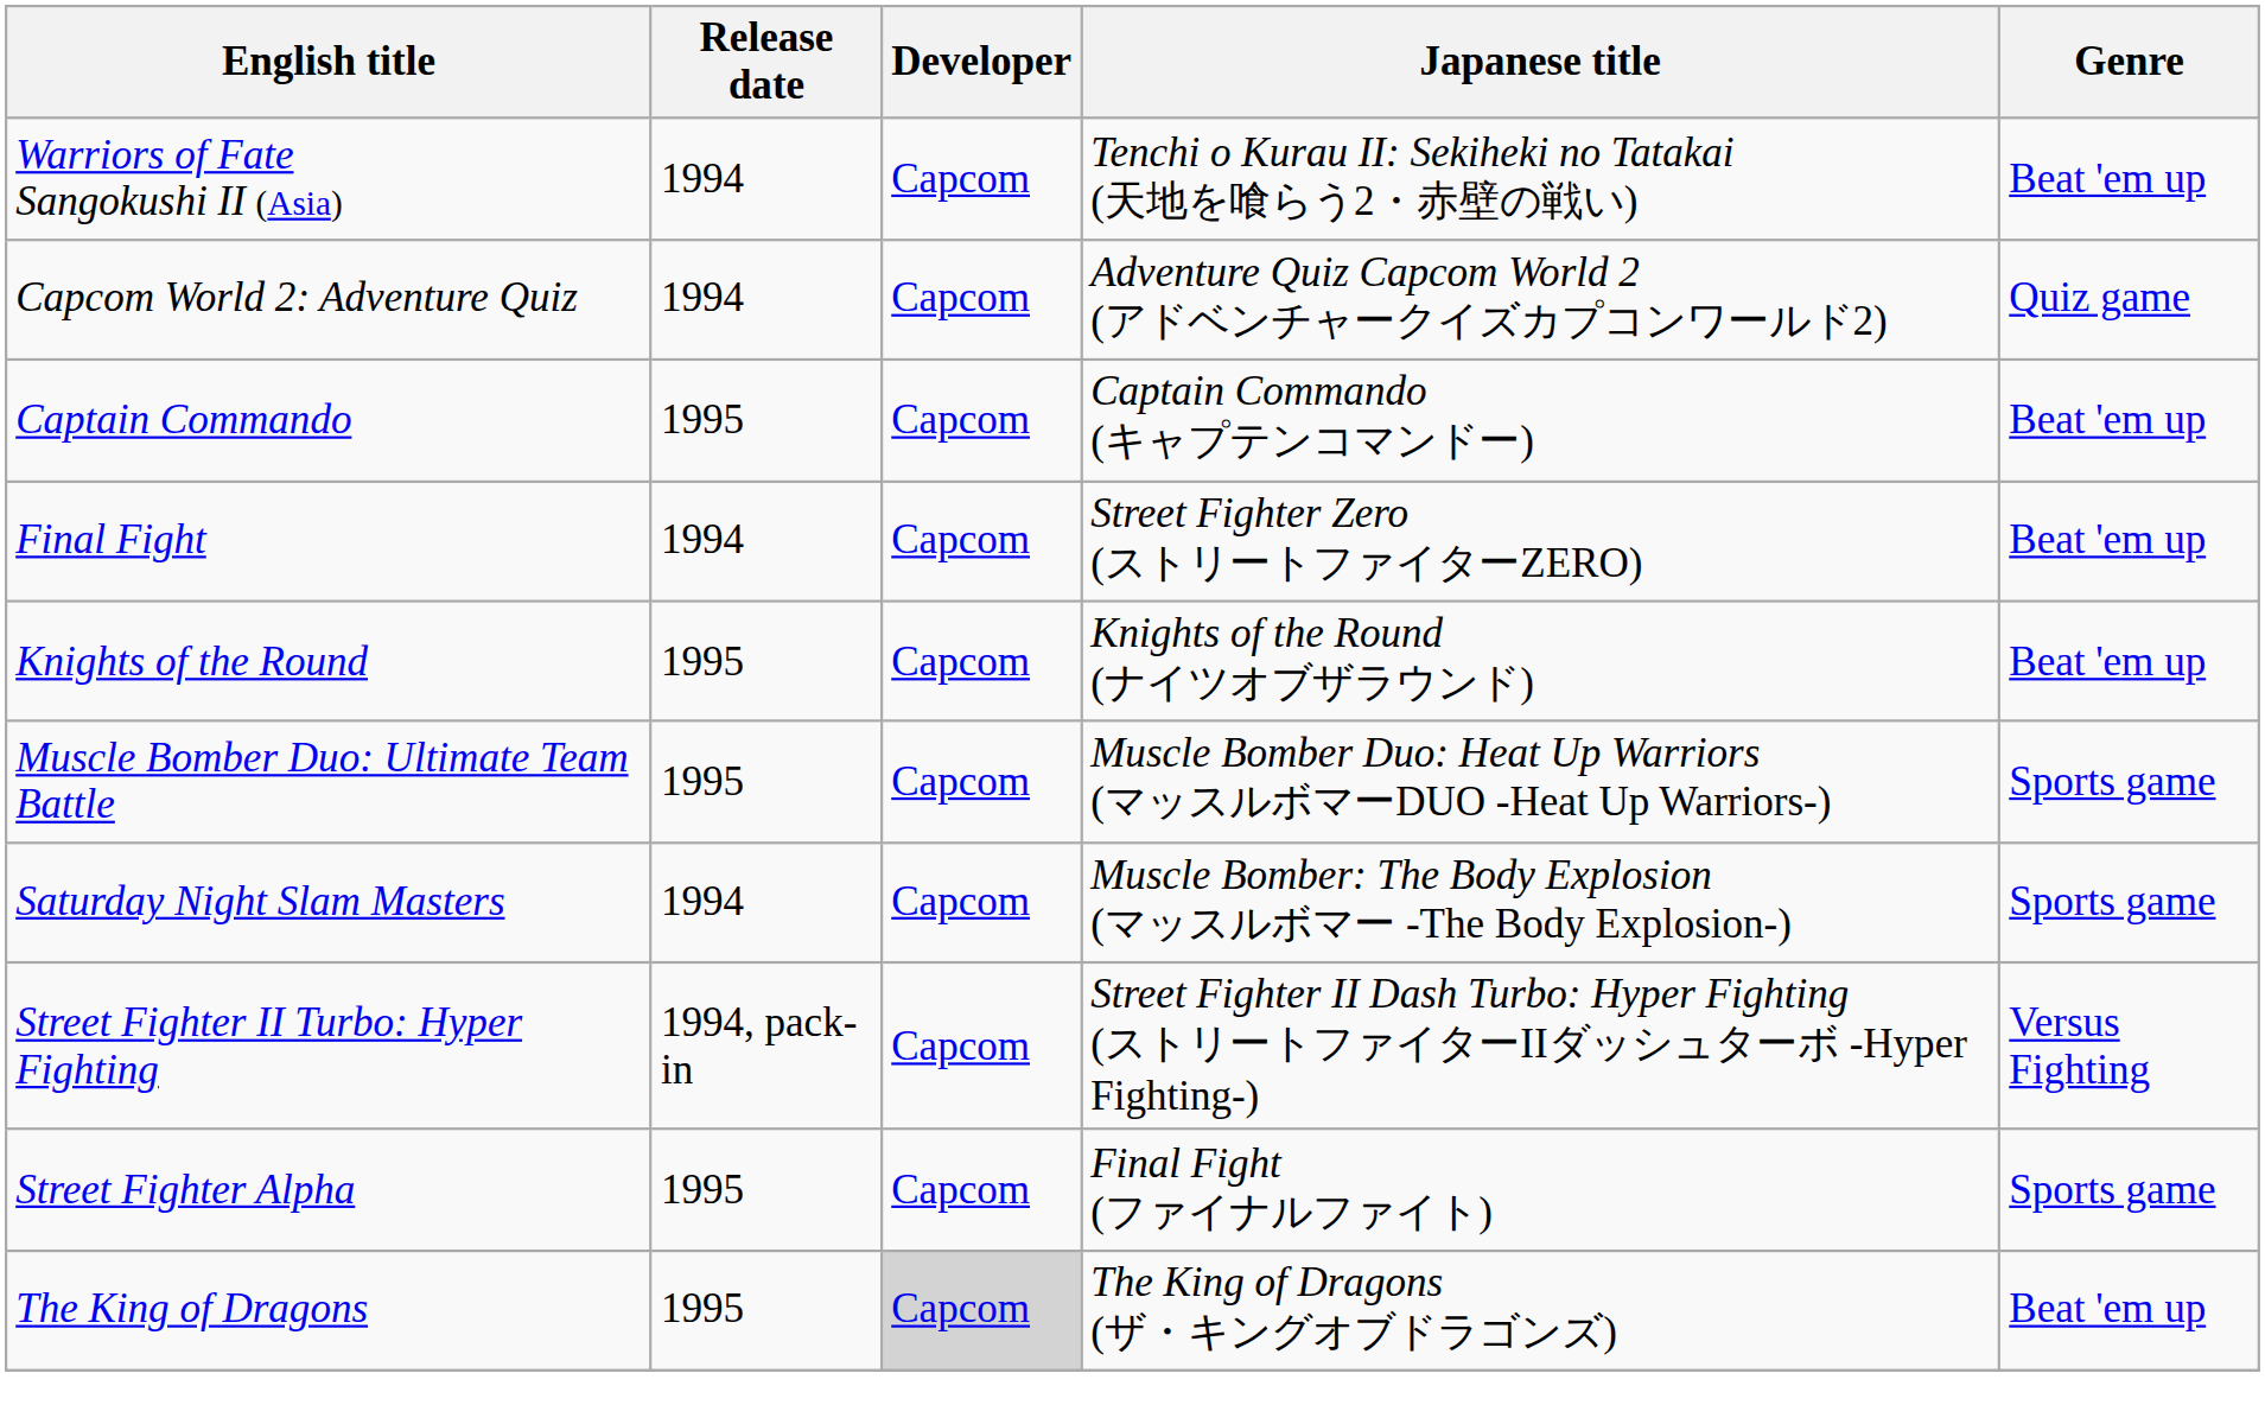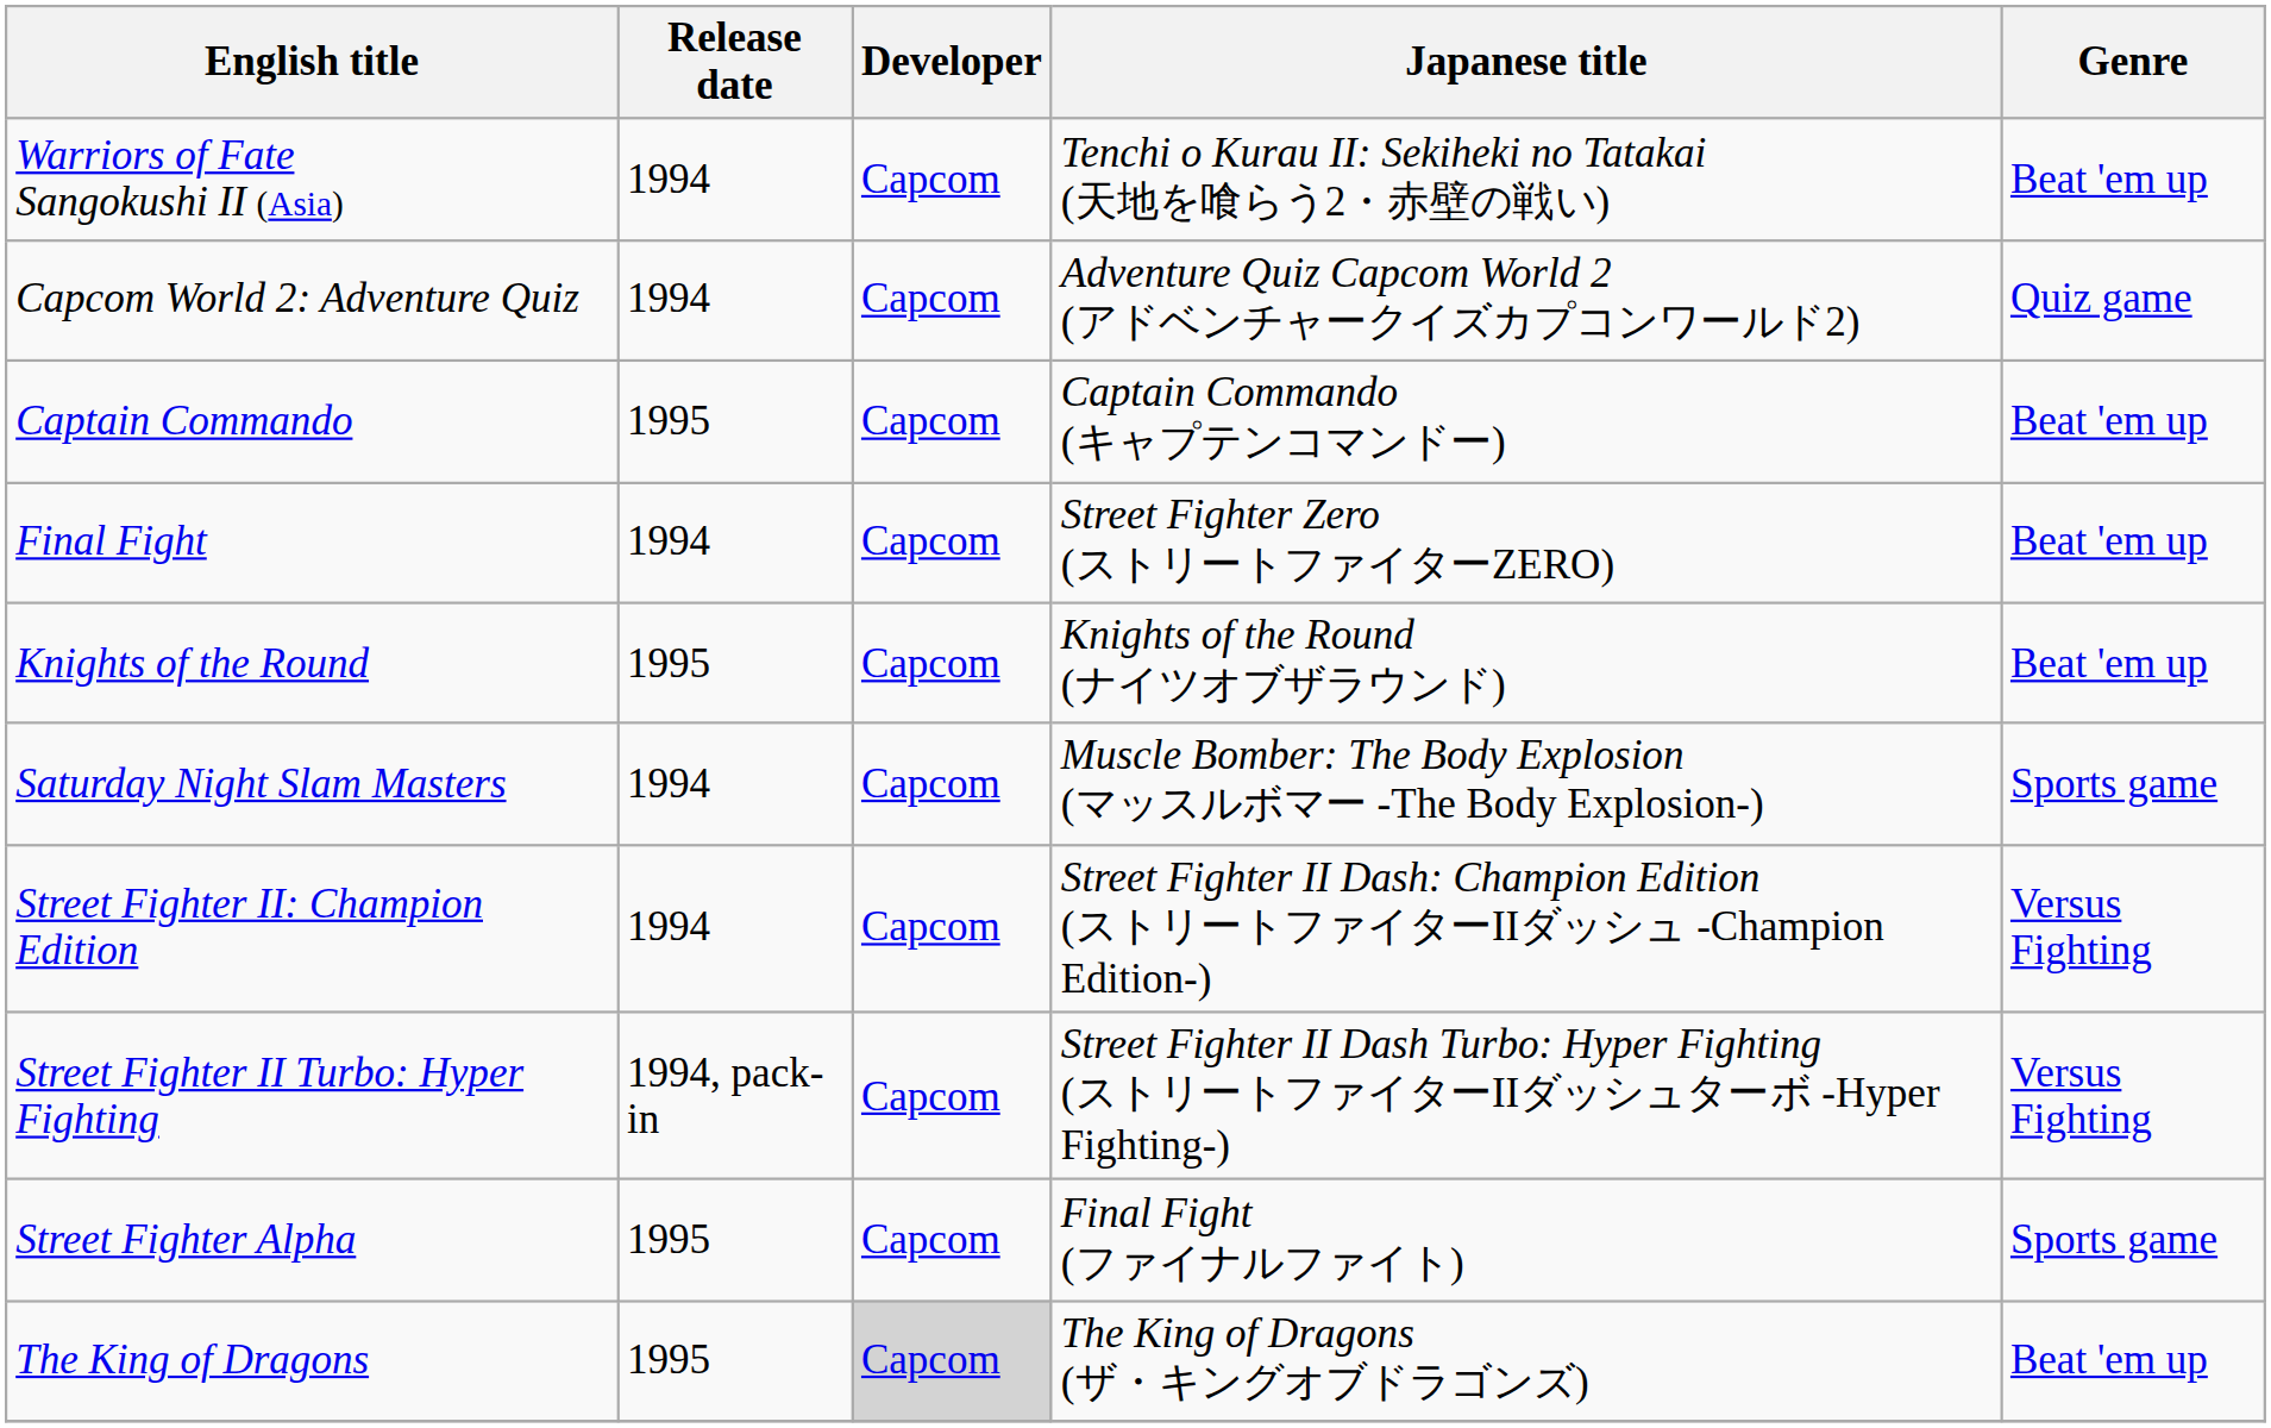- row: Muscle Bomber Duo: Ultimate Team Battle | 1995 | Capcom | Muscle Bomber Duo: Heat Up Warriors (マッスルボマーDUO -Heat Up Warriors-) | Sports game
+ row: Street Fighter II: Champion Edition | 1994 | Capcom | Street Fighter II Dash: Champion Edition (ストリートファイターIIダッシュ -Champion Edition-) | Versus Fighting
